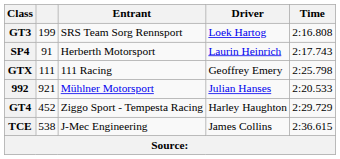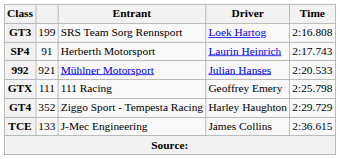rows swapped: GTX <-> 992
GT4 | column 2: 452 -> 352
TCE | column 2: 538 -> 133
